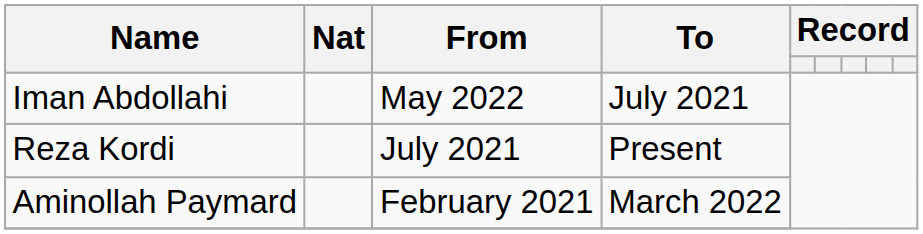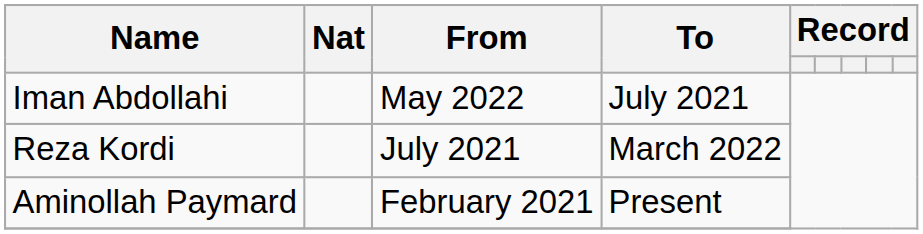Reza Kordi | To: Present -> March 2022
Aminollah Paymard | To: March 2022 -> Present
